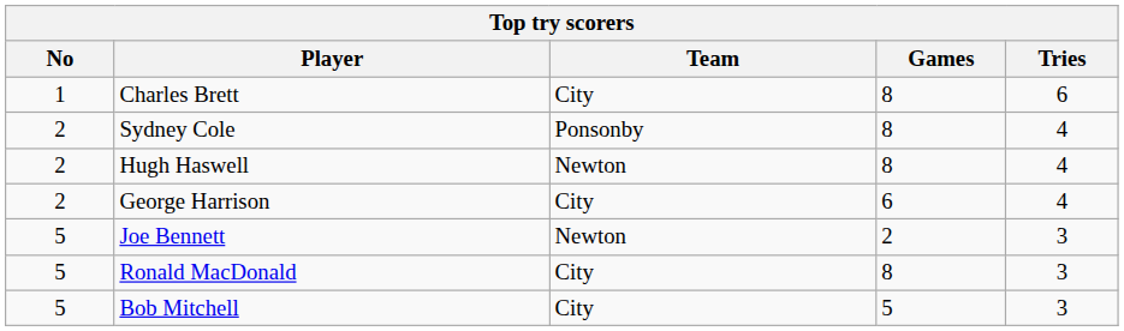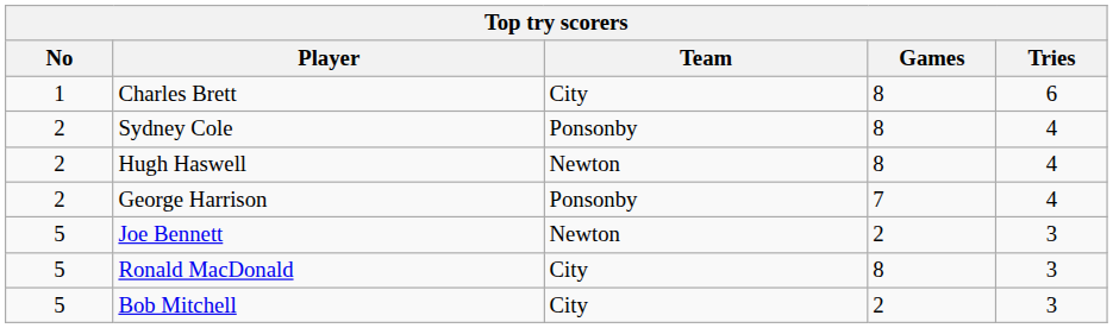George Harrison | Team: City -> Ponsonby
George Harrison | Games: 6 -> 7
Bob Mitchell | Games: 5 -> 2
